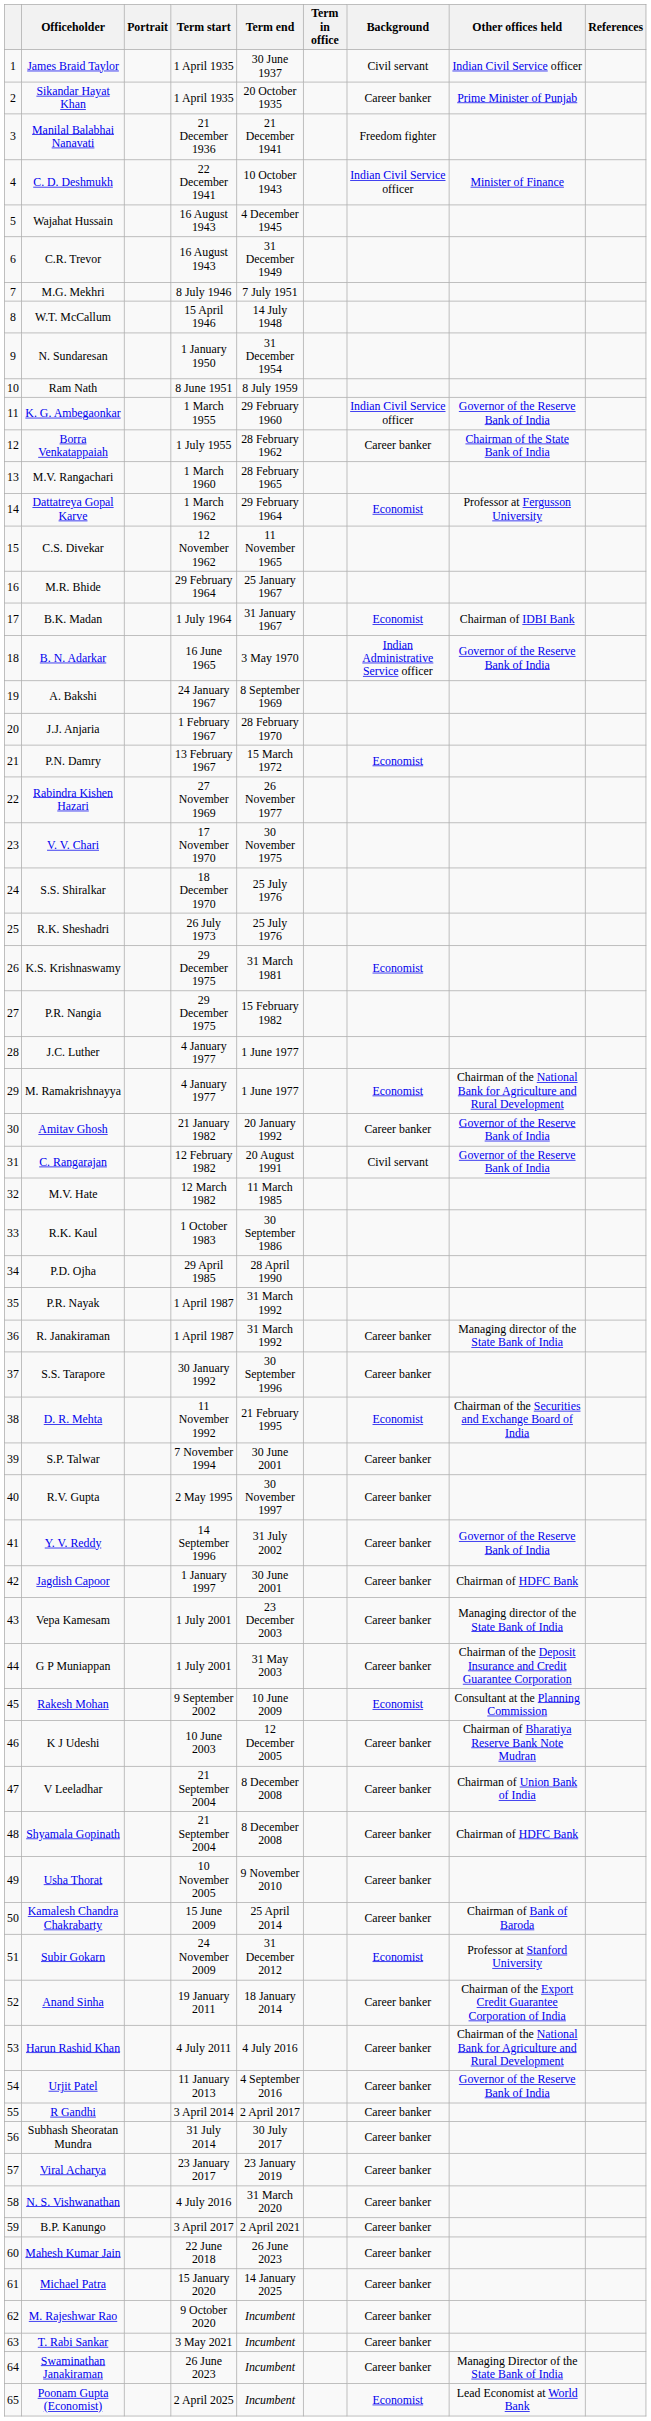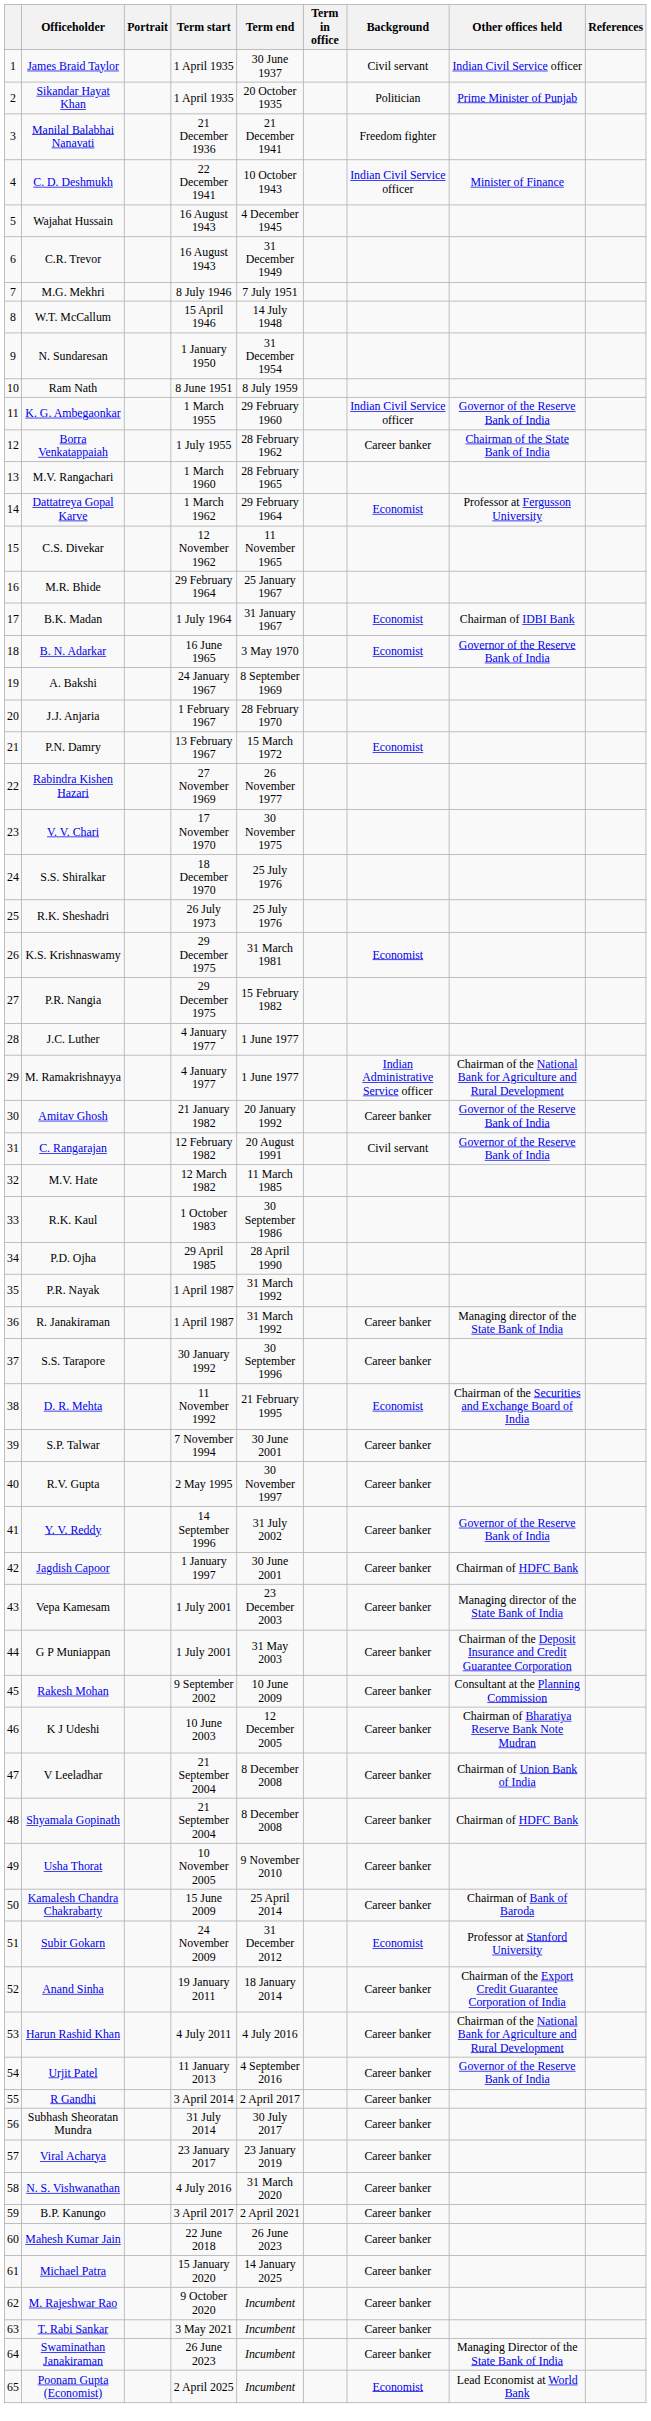Sikandar Hayat Khan | Background: Career banker -> Politician
B. N. Adarkar | Background: Indian Administrative Service officer -> Economist
M. Ramakrishnayya | Background: Economist -> Indian Administrative Service officer
Rakesh Mohan | Background: Economist -> Career banker
